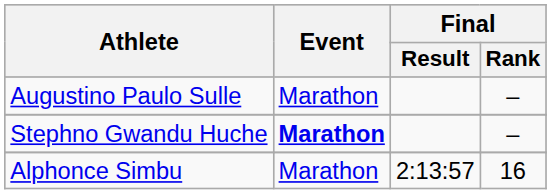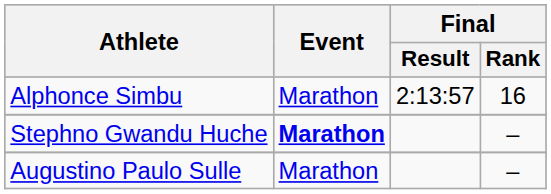rows swapped: Alphonce Simbu <-> Augustino Paulo Sulle
